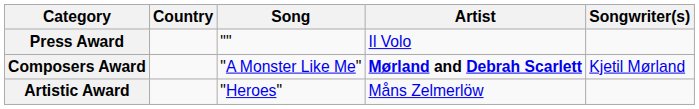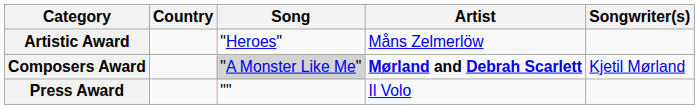rows swapped: Artistic Award <-> Press Award
Composers Award | Song: no background -> lightgrey background
